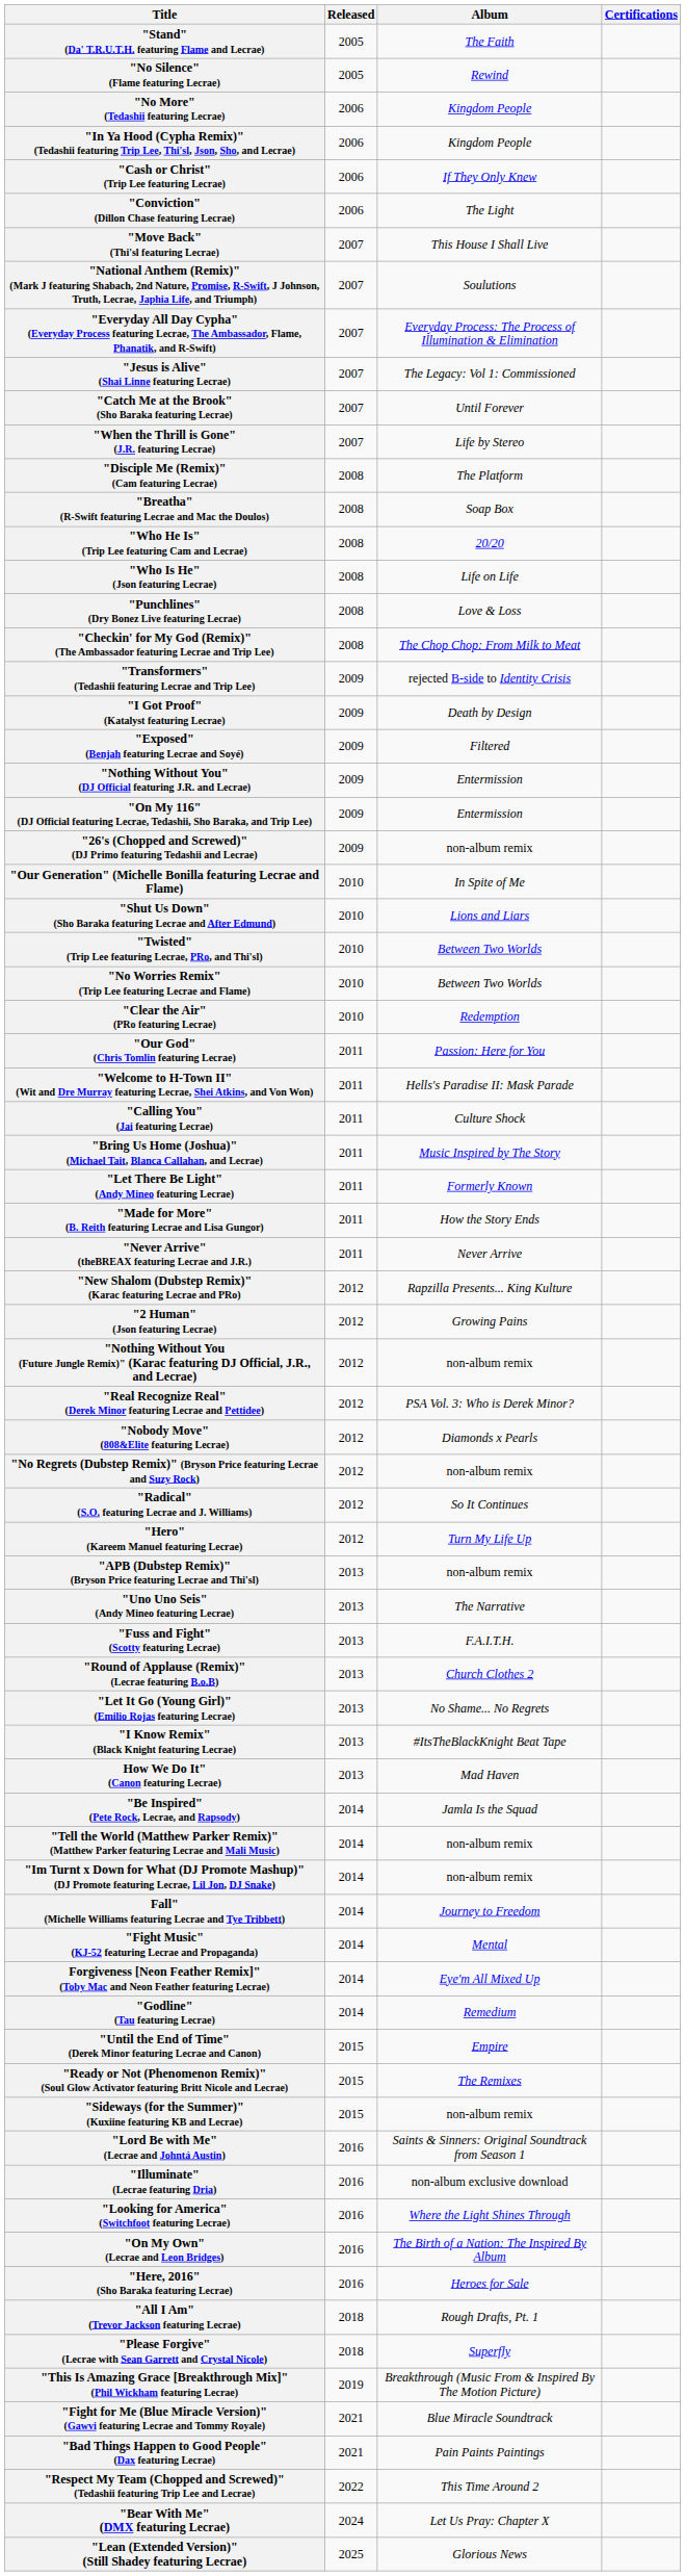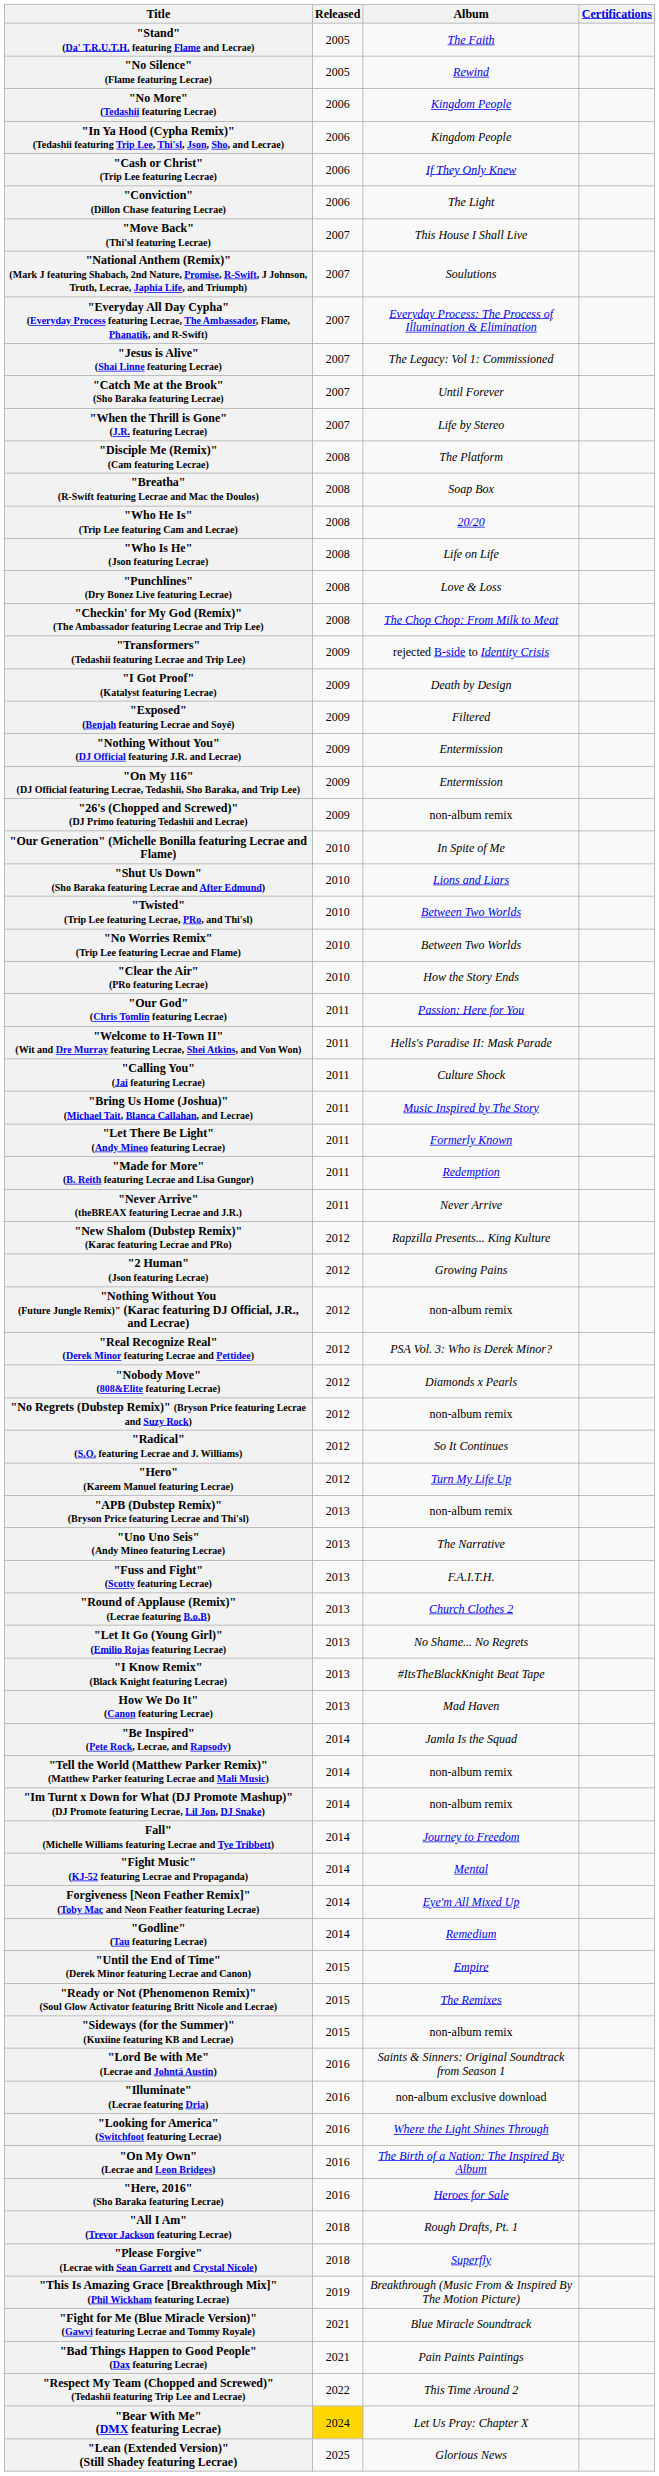"Clear the Air" (PRo featuring Lecrae) | Album: Redemption -> How the Story Ends
"Made for More" (B. Reith featuring Lecrae and Lisa Gungor) | Album: How the Story Ends -> Redemption
"Bear With Me" (DMX featuring Lecrae) | Released: no background -> gold background
